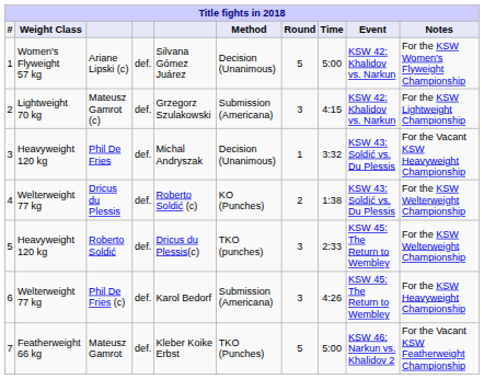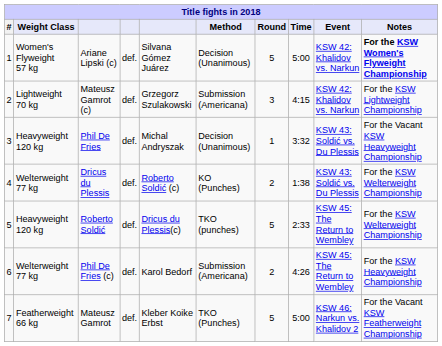Ariane Lipski (c) | Notes: normal -> bold
Roberto Soldić | Round: 3 -> 5
Phil De Fries (c) | Round: 3 -> 2
